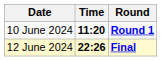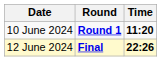columns swapped: Time <-> Round
